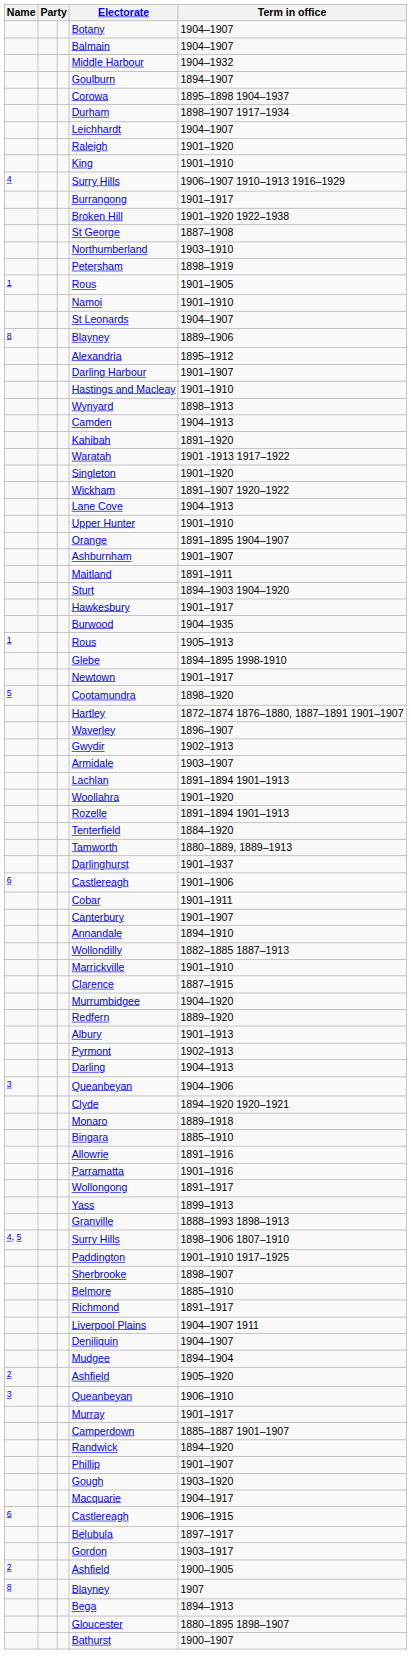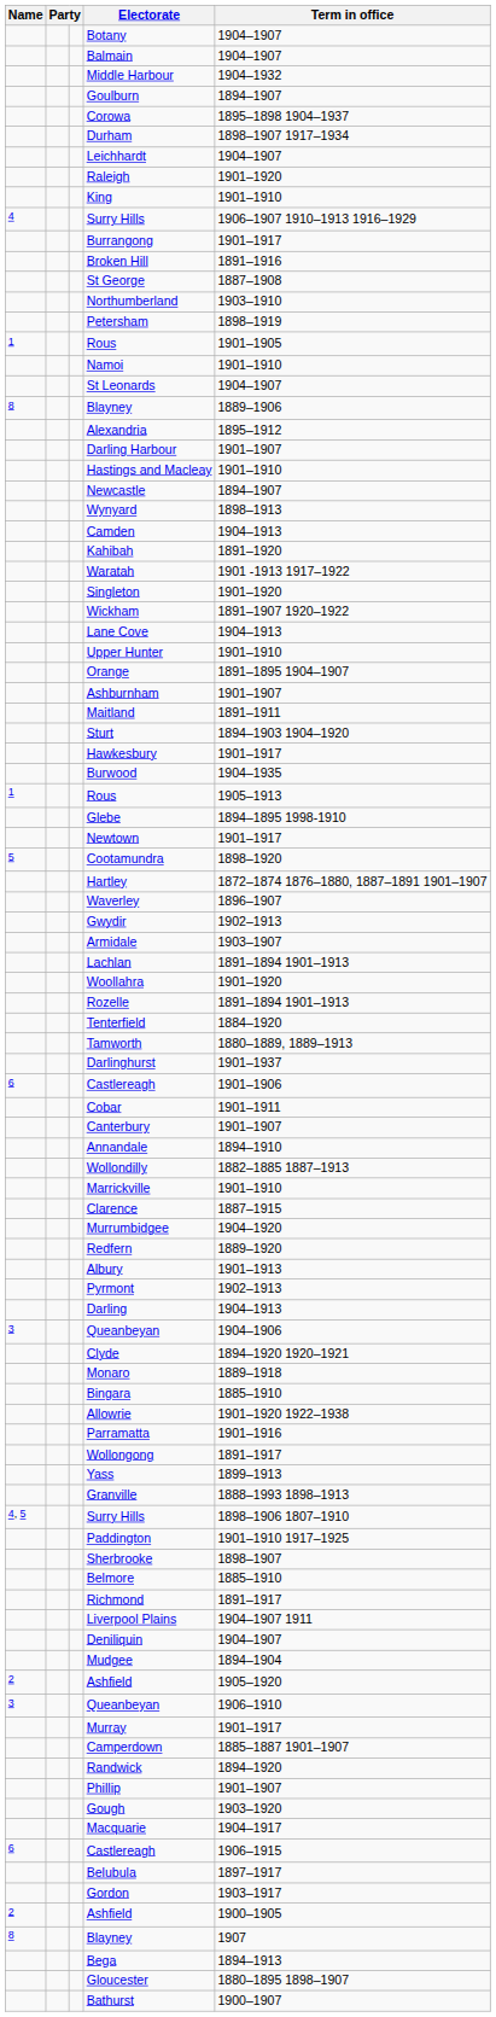Broken Hill | Term in office: 1901–1920 1922–1938 -> 1891–1916
+ row: Newcastle | 1894–1907
Allowrie | Term in office: 1891–1916 -> 1901–1920 1922–1938
